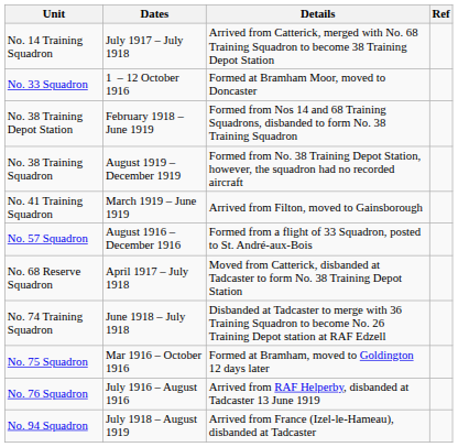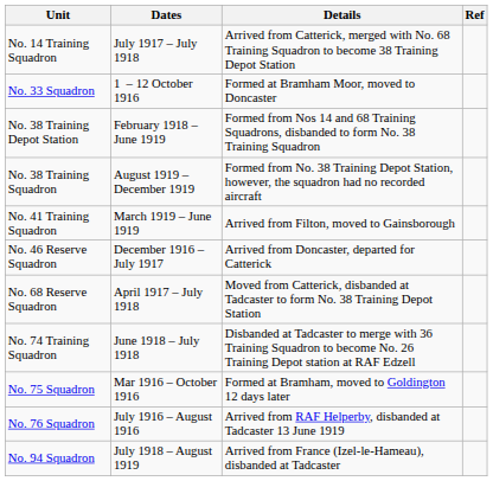+ row: No. 46 Reserve Squadron | December 1916 – July 1917 | Arrived from Doncaster, departed for Catterick
- row: No. 57 Squadron | August 1916 – December 1916 | Formed from a flight of 33 Squadron, posted to St. André-aux-Bois
